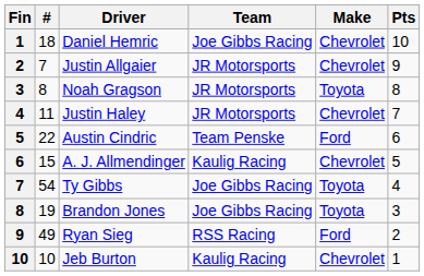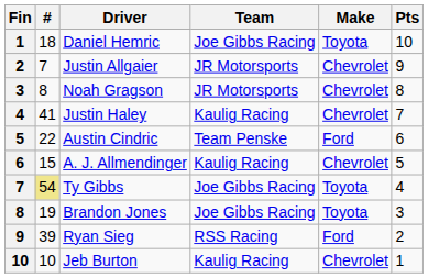Daniel Hemric | Make: Chevrolet -> Toyota
Noah Gragson | Make: Toyota -> Chevrolet
Justin Haley | #: 11 -> 41
Justin Haley | Team: JR Motorsports -> Kaulig Racing
Ty Gibbs | #: no background -> khaki background
Ryan Sieg | #: 49 -> 39
